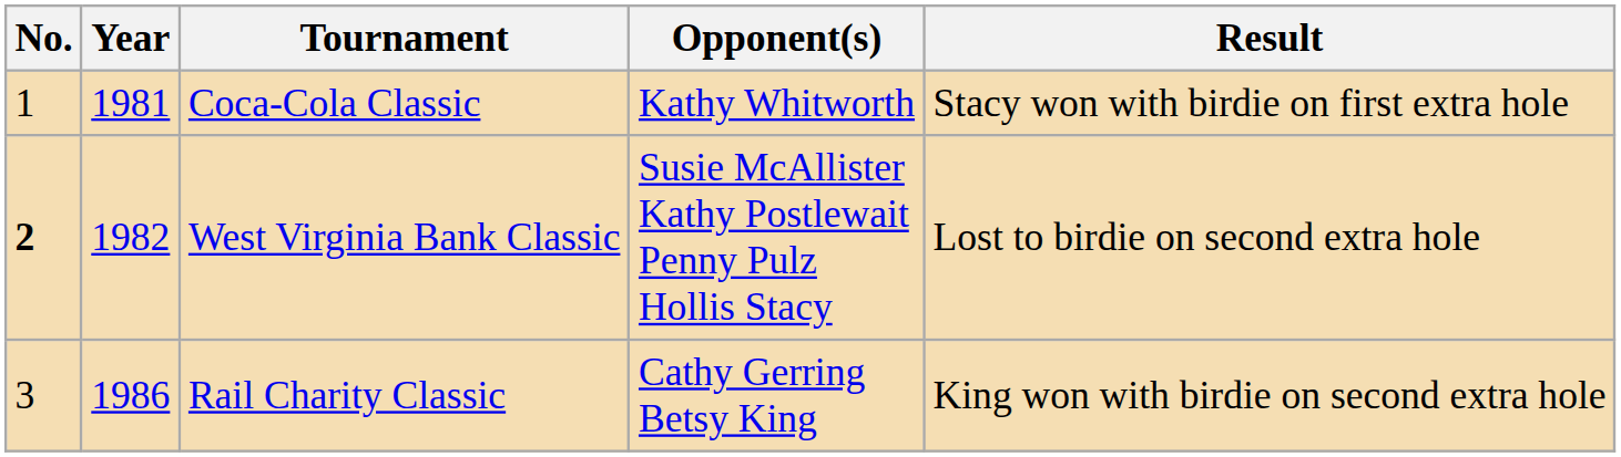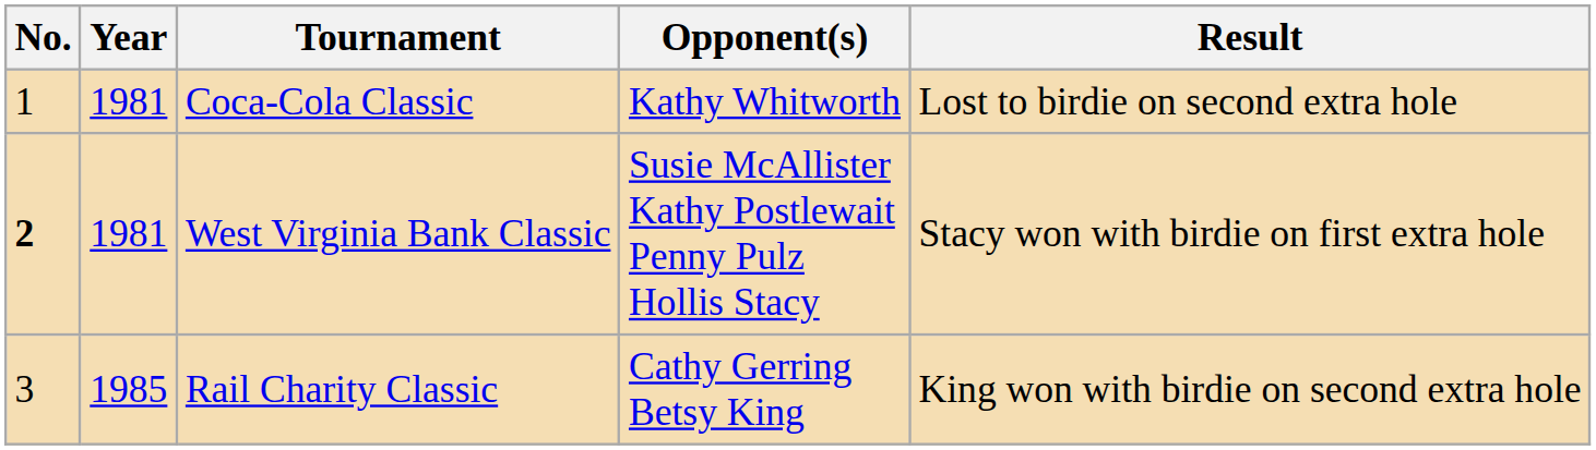Coca-Cola Classic | Result: Stacy won with birdie on first extra hole -> Lost to birdie on second extra hole
West Virginia Bank Classic | Year: 1982 -> 1981
West Virginia Bank Classic | Result: Lost to birdie on second extra hole -> Stacy won with birdie on first extra hole
Rail Charity Classic | Year: 1986 -> 1985
